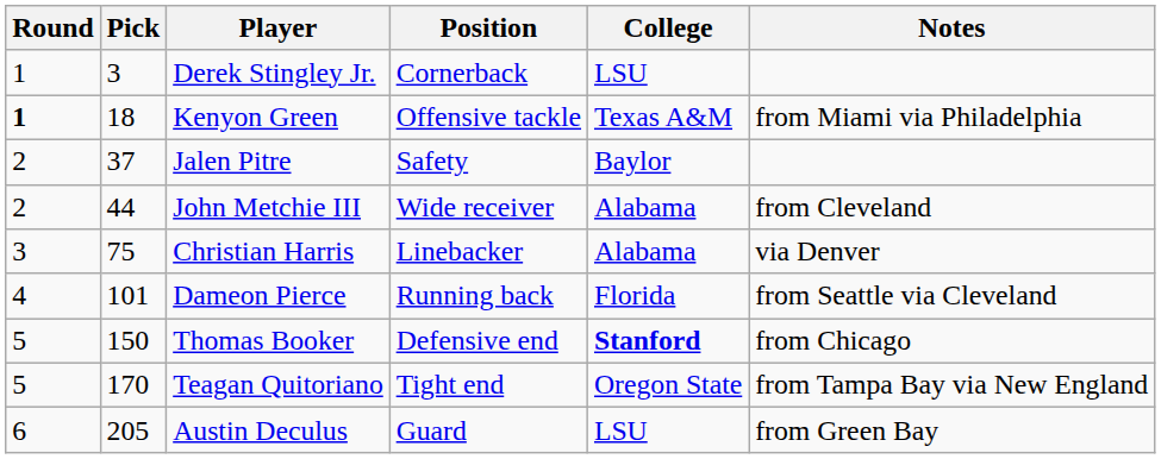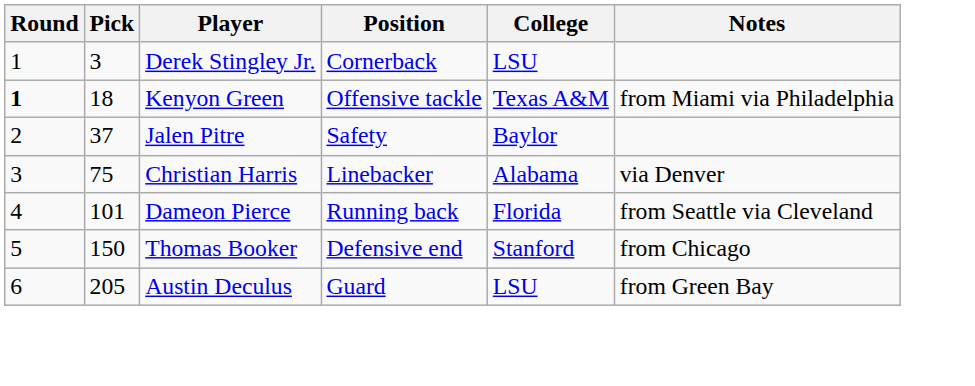- row: 2 | 44 | John Metchie III | Wide receiver | Alabama | from Cleveland
Thomas Booker | College: bold -> normal
- row: 5 | 170 | Teagan Quitoriano | Tight end | Oregon State | from Tampa Bay via New England
